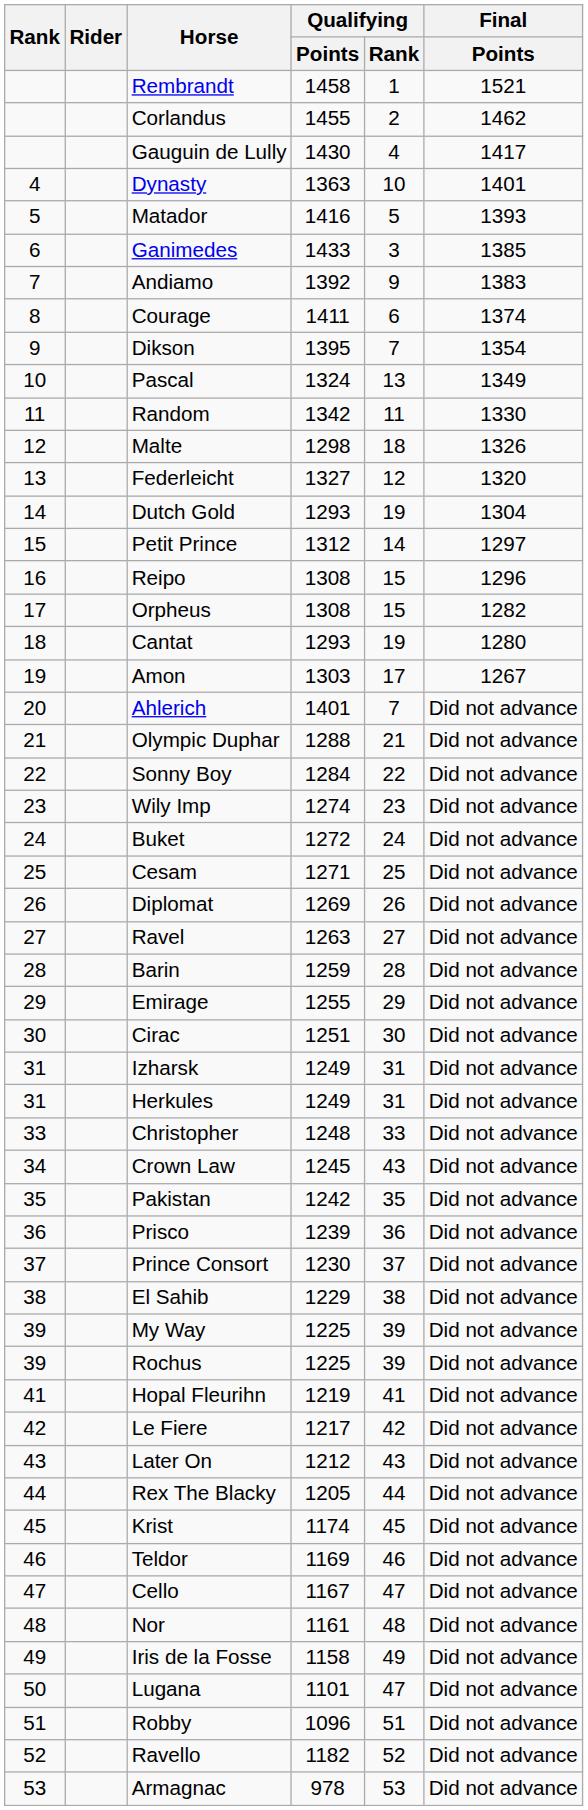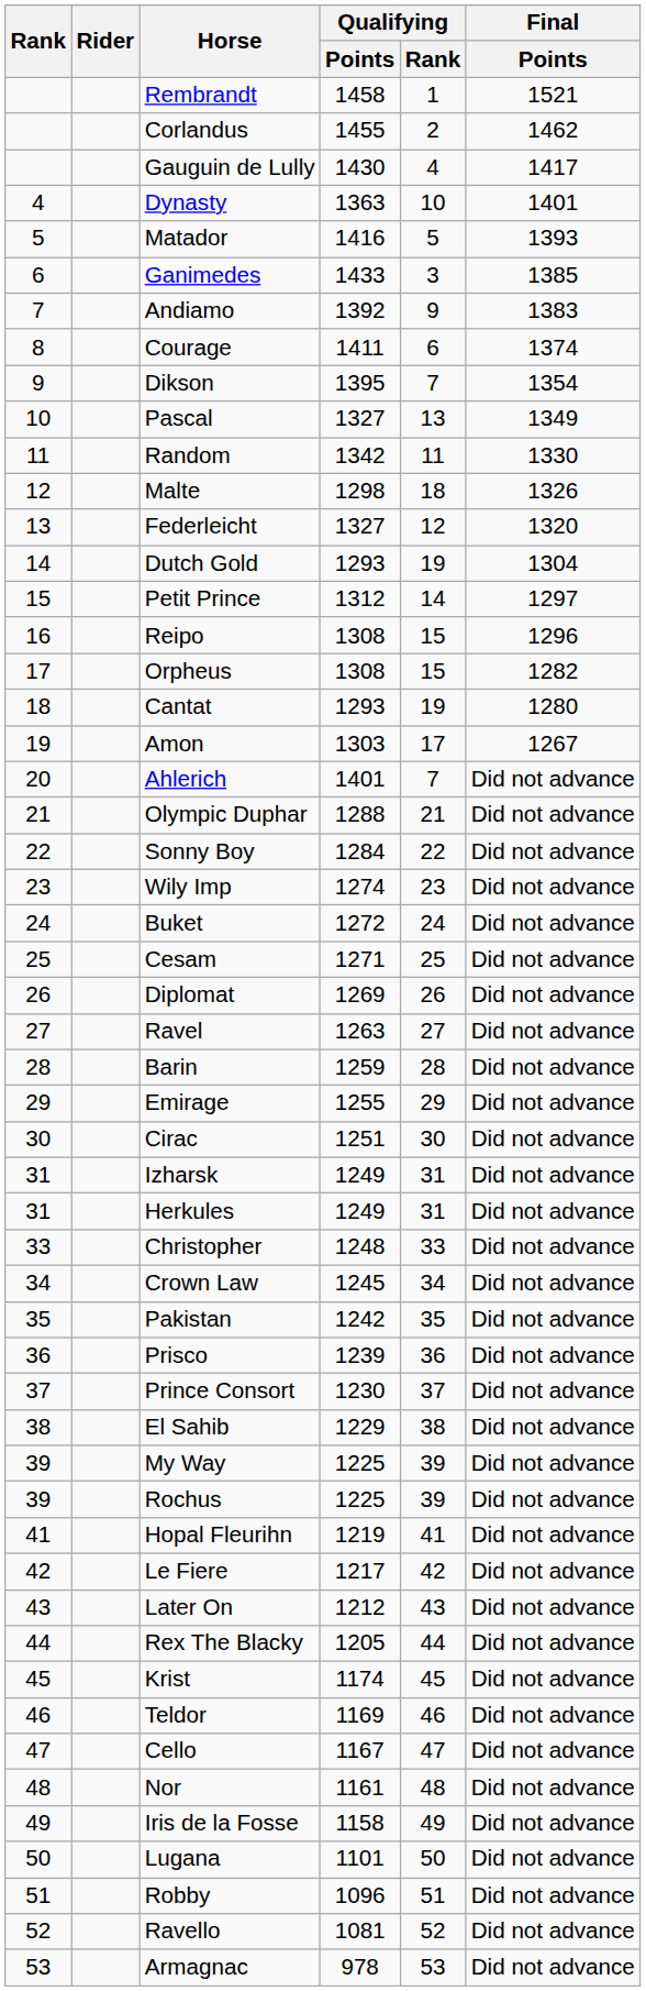Pascal | Qualifying / Points: 1324 -> 1327
Crown Law | Qualifying / Rank: 43 -> 34
Lugana | Qualifying / Rank: 47 -> 50
Ravello | Qualifying / Points: 1182 -> 1081
